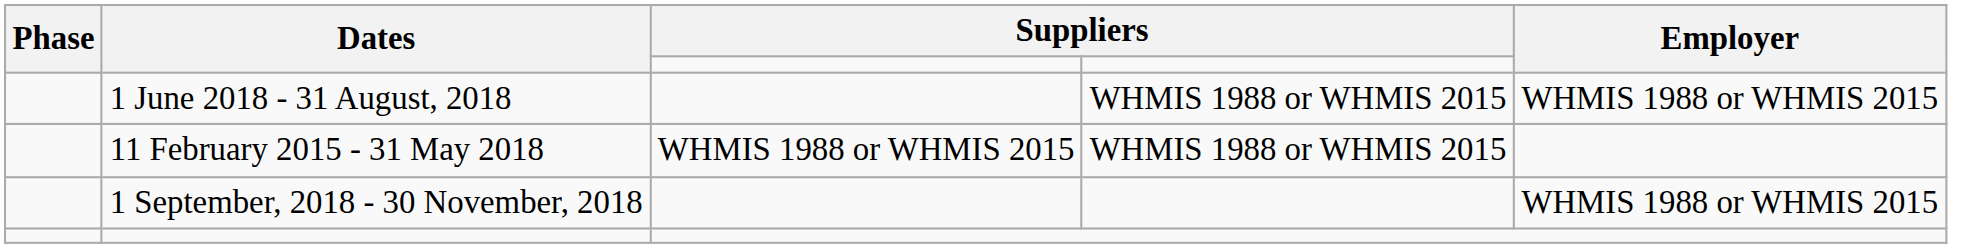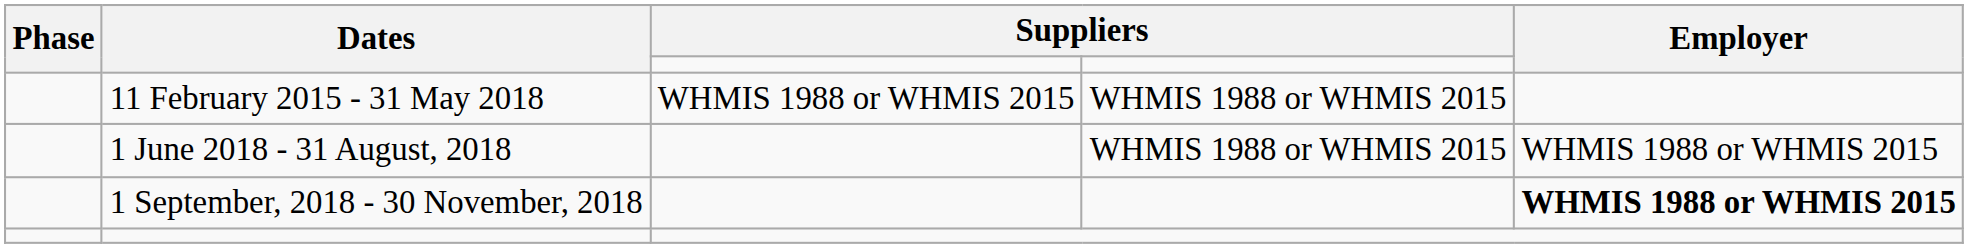rows swapped: 11 February 2015 - 31 May 2018 <-> 1 June 2018 - 31 August, 2018
1 September, 2018 - 30 November, 2018 | Employer: normal -> bold
